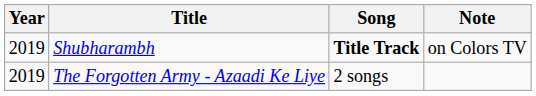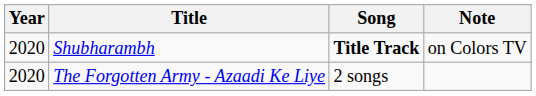Shubharambh | Year: 2019 -> 2020
The Forgotten Army - Azaadi Ke Liye | Year: 2019 -> 2020
